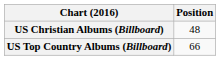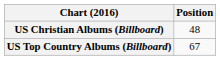US Top Country Albums (Billboard) | Position: 66 -> 67
